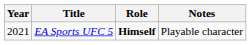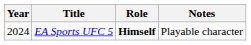EA Sports UFC 5 | Year: 2021 -> 2024
